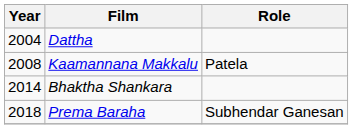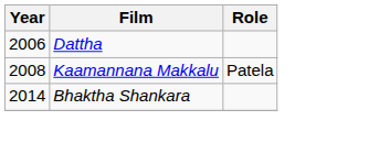Dattha | Year: 2004 -> 2006
- row: 2018 | Prema Baraha | Subhendar Ganesan
